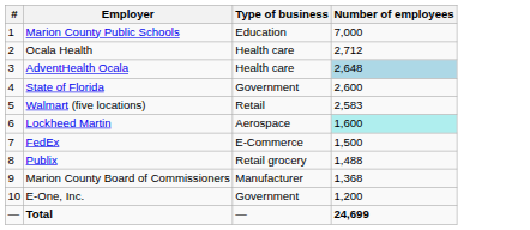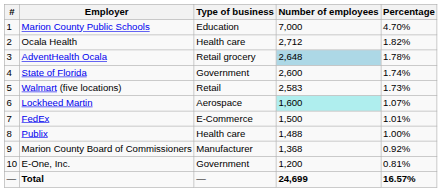+ column: Percentage | 4.70% | 1.82% | 1.78% | 1.74% | 1.73% | 1.07% | 1.01% | 1.00% | 0.92% | 0.81% | 16.57%
AdventHealth Ocala | Type of business: Health care -> Retail grocery
Publix | Type of business: Retail grocery -> Health care
